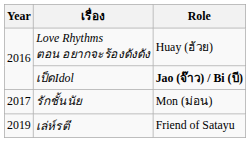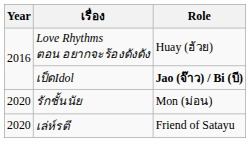รักชั้นนัย | Year: 2017 -> 2020
เล่ห์รตี | Year: 2019 -> 2020
